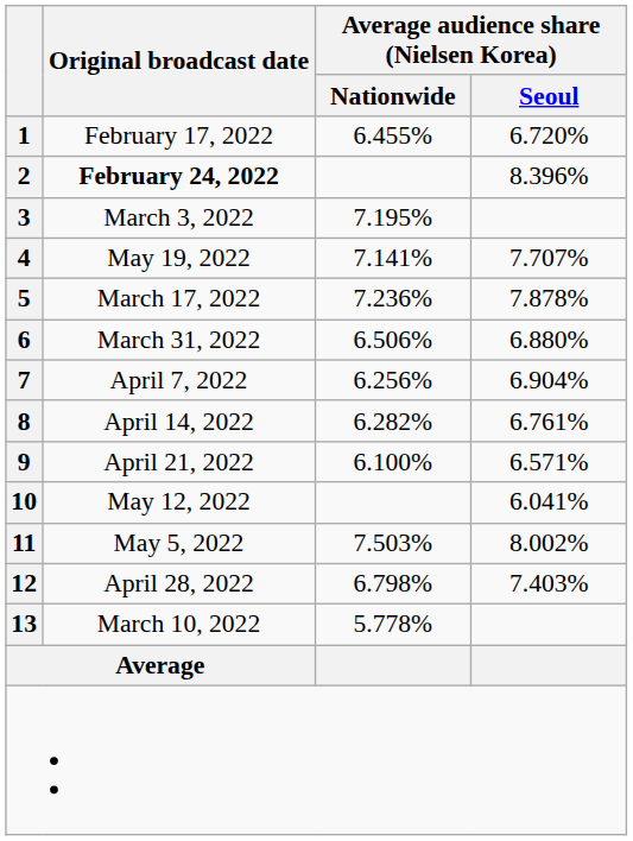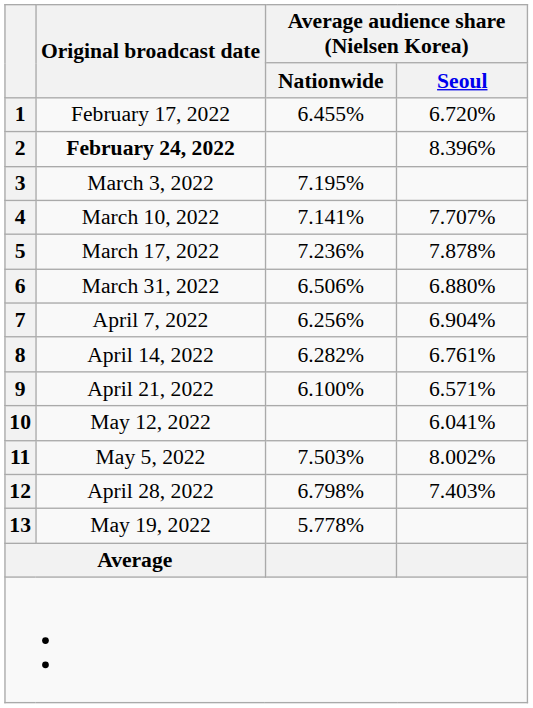4 | Original broadcast date: May 19, 2022 -> March 10, 2022
13 | Original broadcast date: March 10, 2022 -> May 19, 2022
